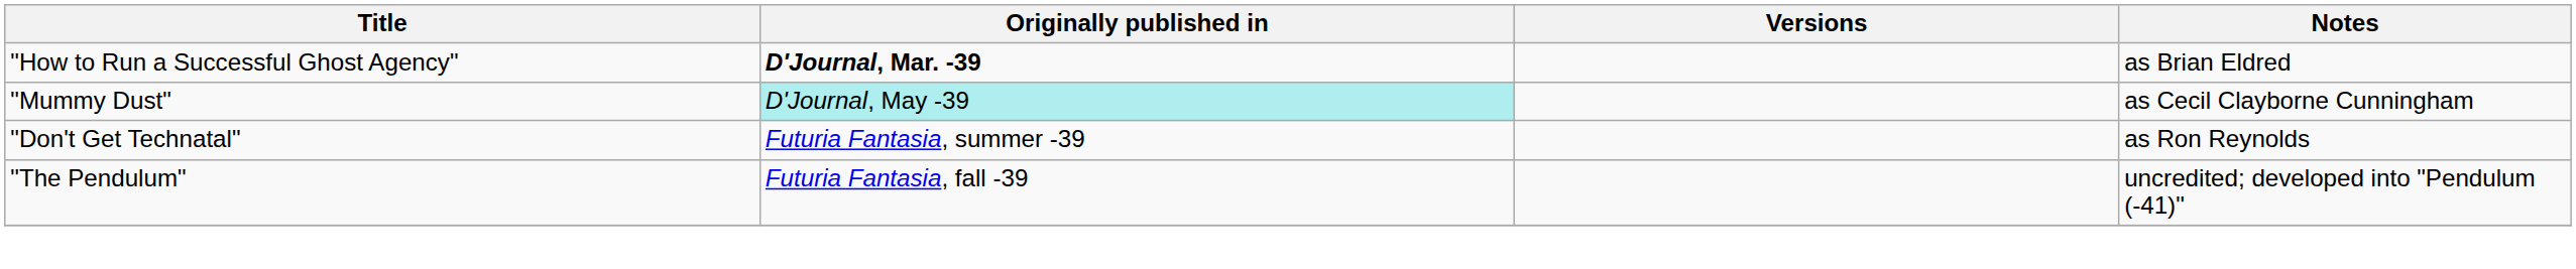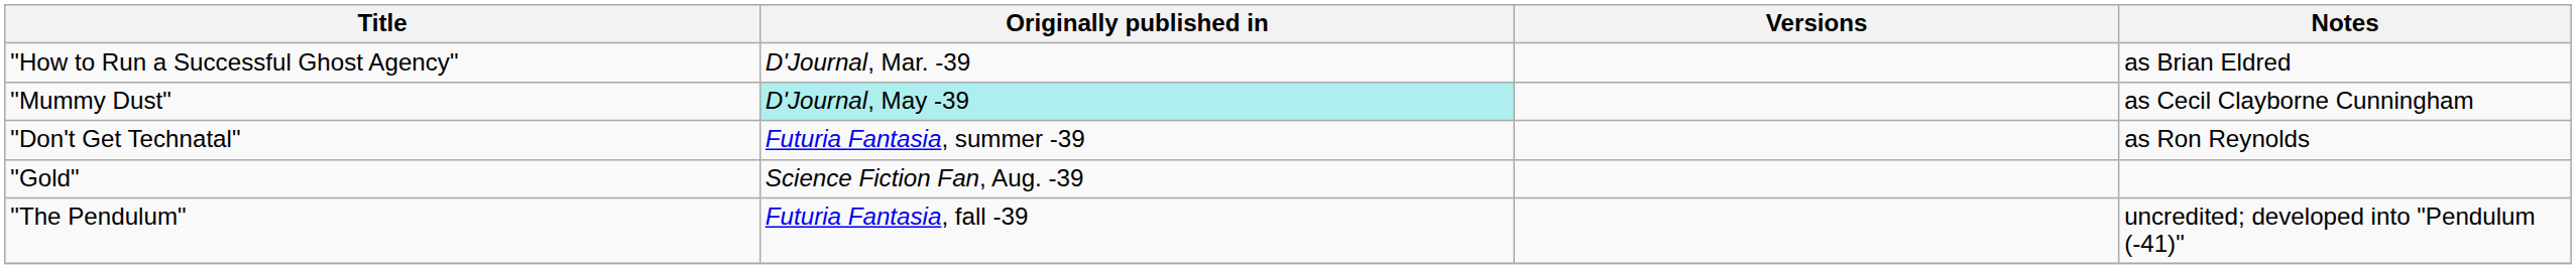"How to Run a Successful Ghost Agency" | Originally published in: bold -> normal
+ row: "Gold" | Science Fiction Fan, Aug. -39
